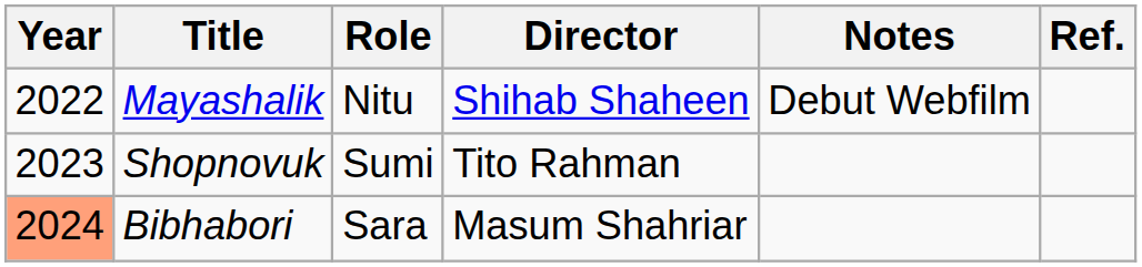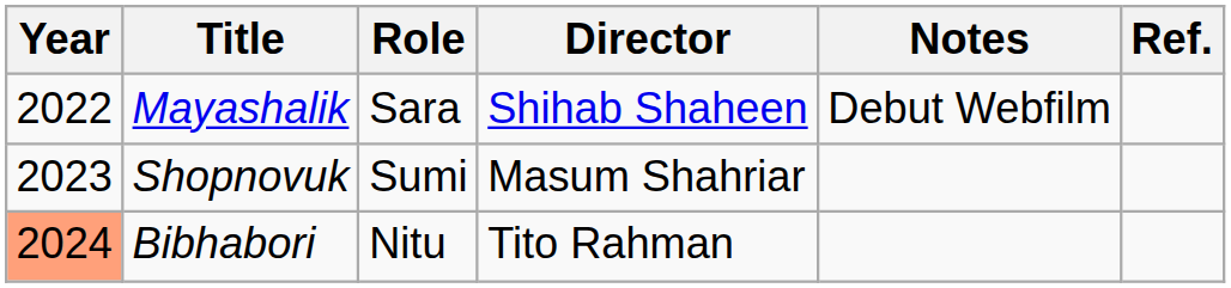Mayashalik | Role: Nitu -> Sara
Shopnovuk | Director: Tito Rahman -> Masum Shahriar
Bibhabori | Role: Sara -> Nitu
Bibhabori | Director: Masum Shahriar -> Tito Rahman
